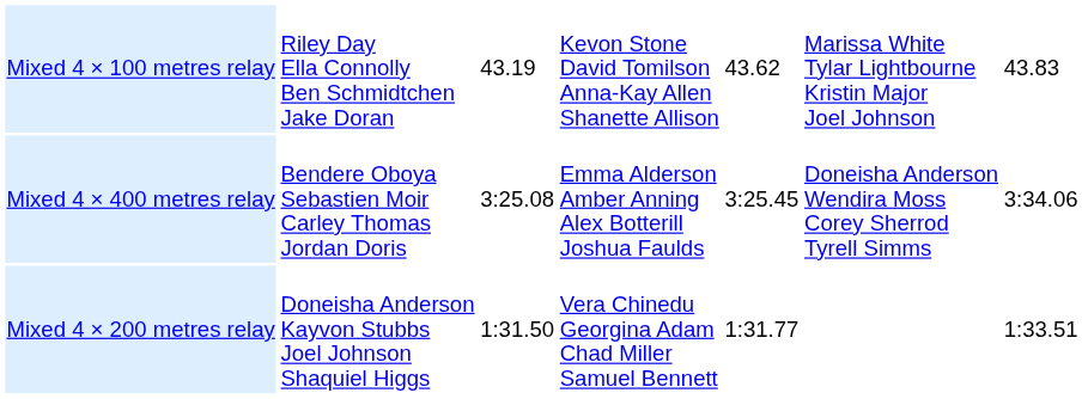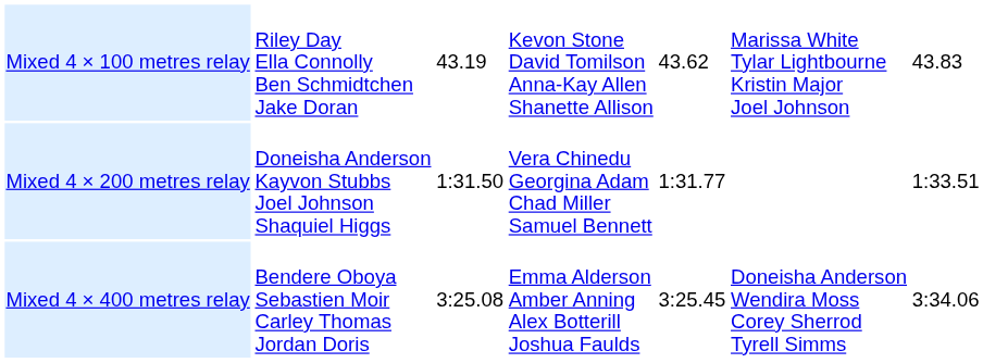rows swapped: Mixed 4 × 200 metres relay <-> Mixed 4 × 400 metres relay
